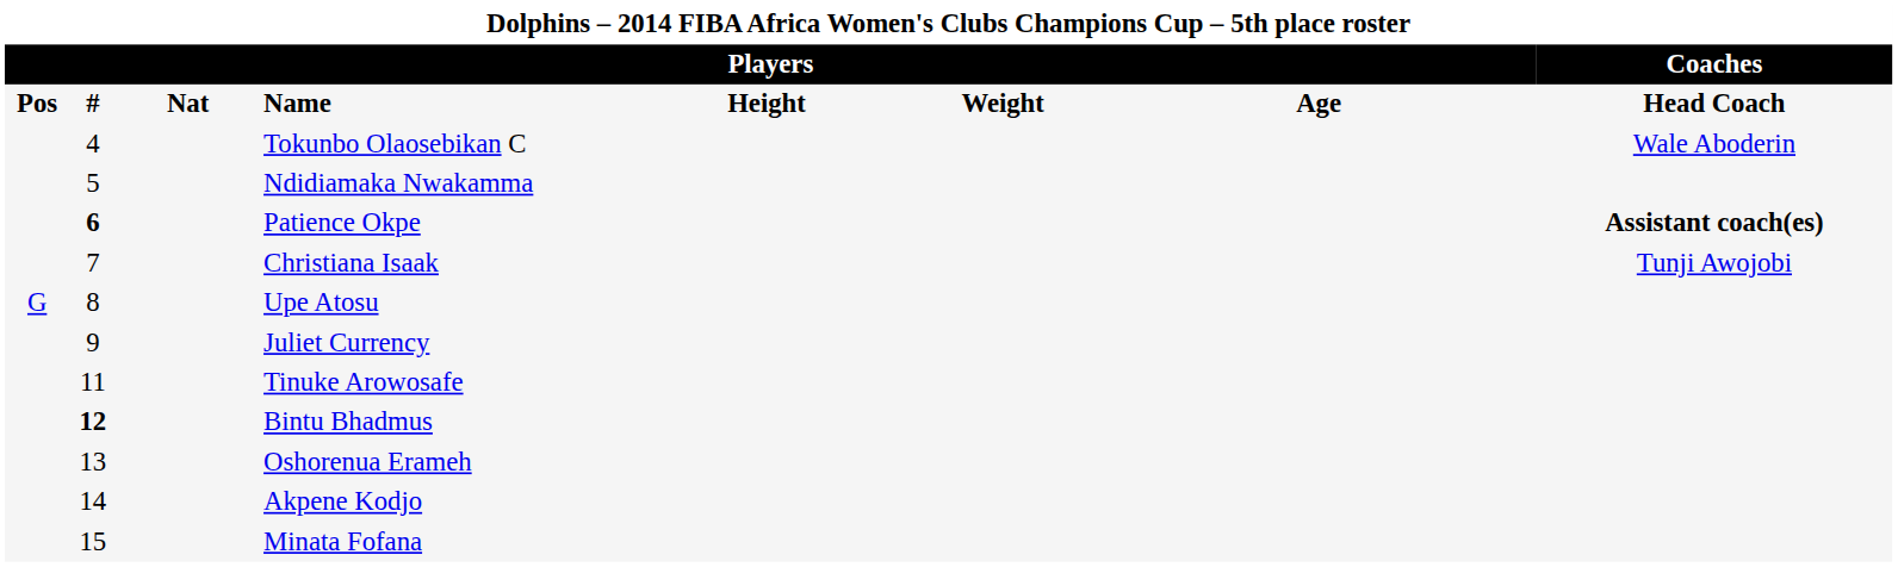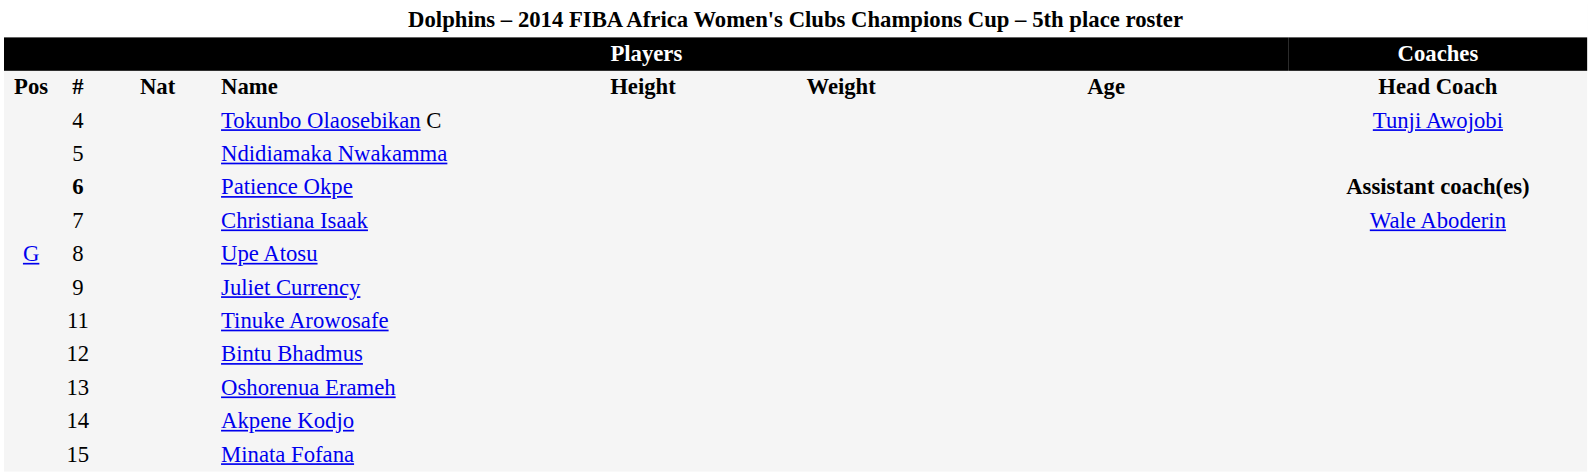Tokunbo Olaosebikan C | column 8: Wale Aboderin -> Tunji Awojobi
Christiana Isaak | column 8: Tunji Awojobi -> Wale Aboderin
Bintu Bhadmus | column 2: bold -> normal
